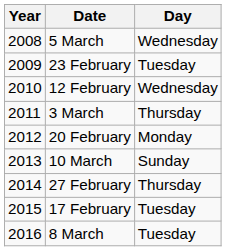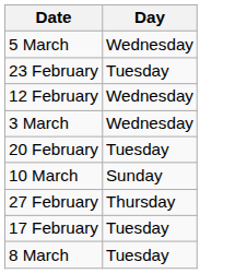- column: Year | 2008 | 2009 | 2010 | 2011 | 2012 | 2013 | 2014 | 2015 | 2016
3 March | Day: Thursday -> Wednesday
20 February | Day: Monday -> Tuesday
